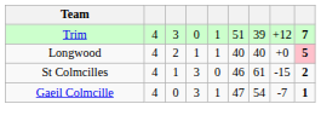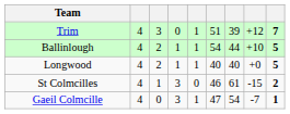+ row: Ballinlough | 4 | 2 | 1 | 1 | 54 | 44 | +10 | 5
Longwood | column 9: pink background -> no background
